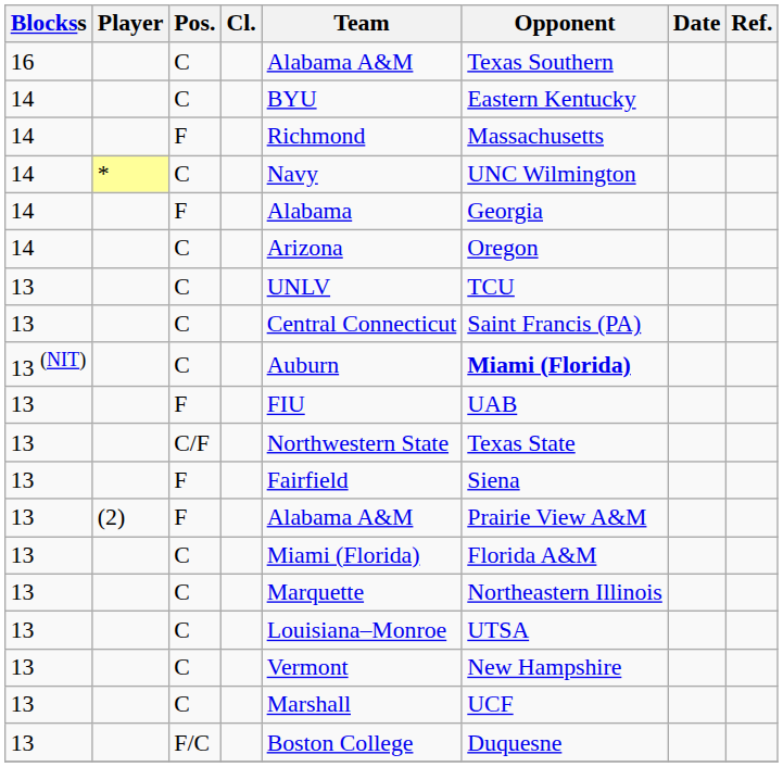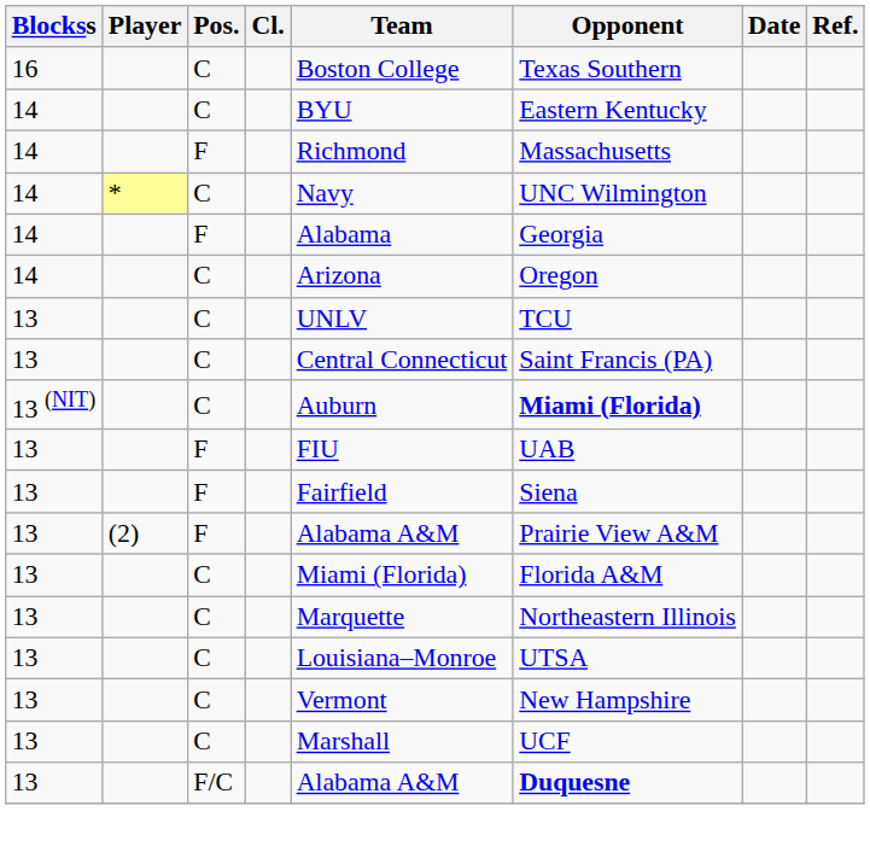16 | Team: Alabama A&M -> Boston College
- row: 13 | C/F | Northwestern State | Texas State
13 / F/C | Team: Boston College -> Alabama A&M
13 / F/C | Opponent: normal -> bold
